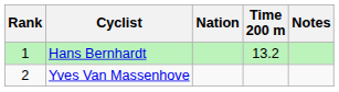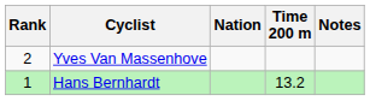rows swapped: Hans Bernhardt <-> Yves Van Massenhove
